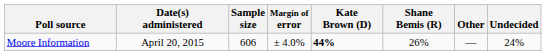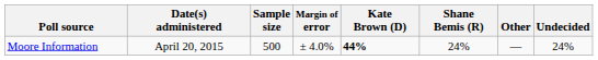Moore Information | Sample size: 606 -> 500
Moore Information | Shane Bemis (R): 26% -> 24%
